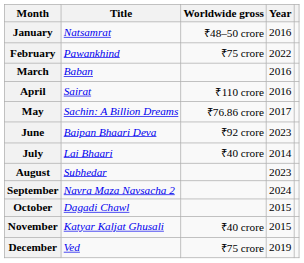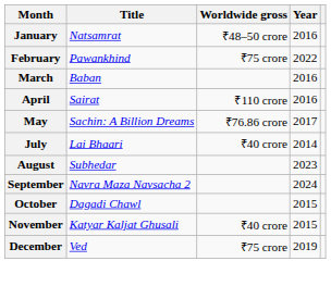- row: June | Baipan Bhaari Deva | ₹92 crore | 2023
